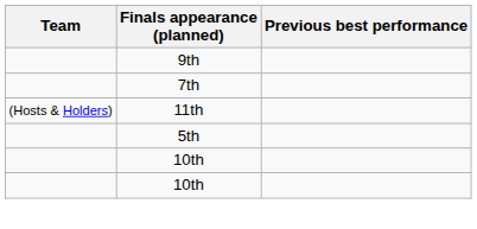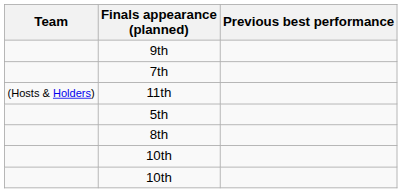+ row: 8th
